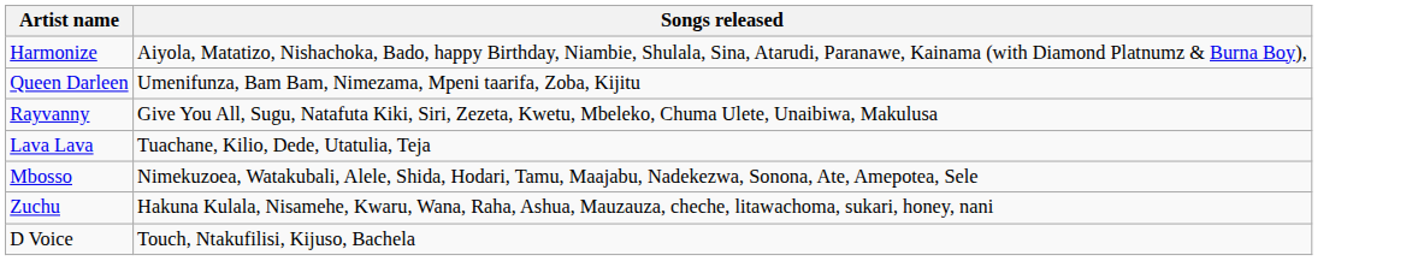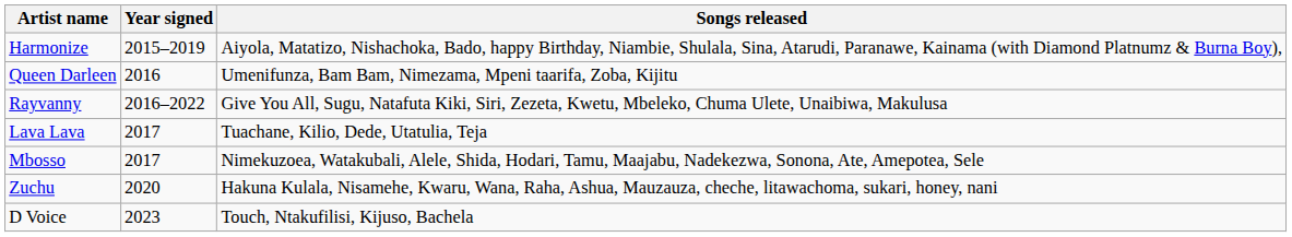+ column: Year signed | 2015–2019 | 2016 | 2016–2022 | 2017 | 2017 | 2020 | 2023
